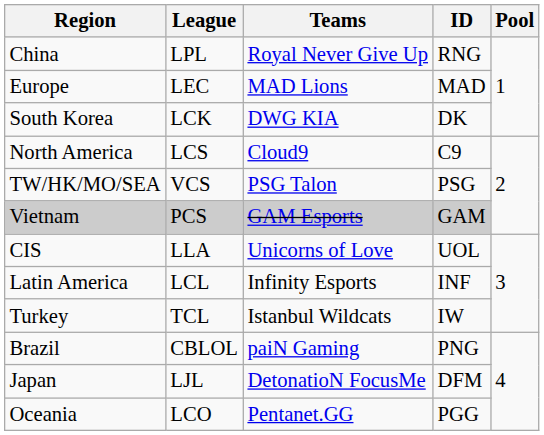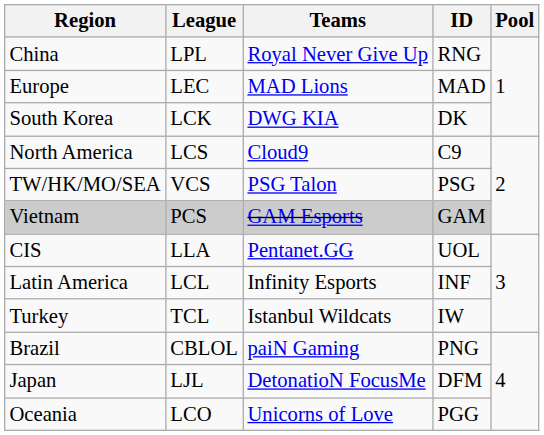CIS | Teams: Unicorns of Love -> Pentanet.GG
Oceania | Teams: Pentanet.GG -> Unicorns of Love
